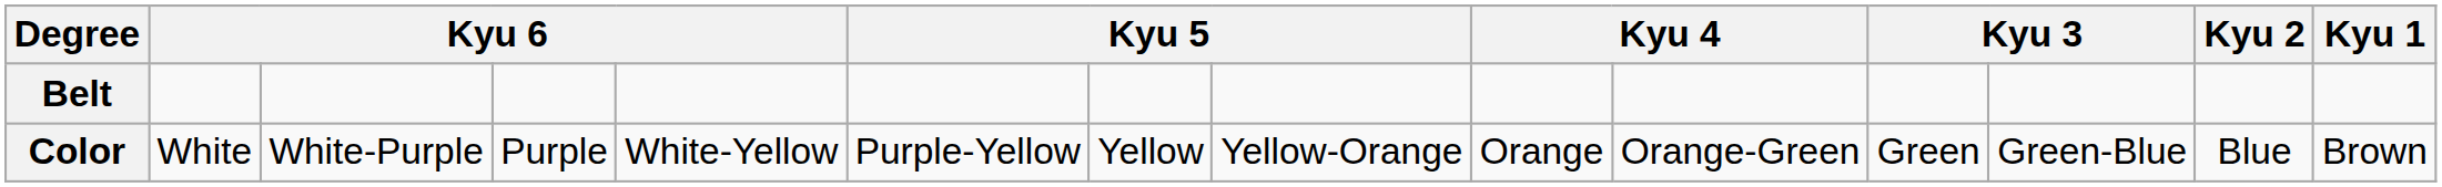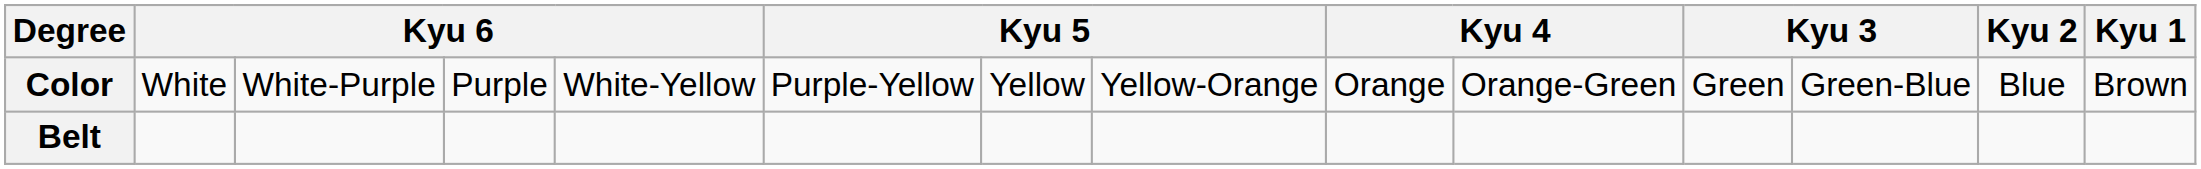rows swapped: Color <-> Belt
